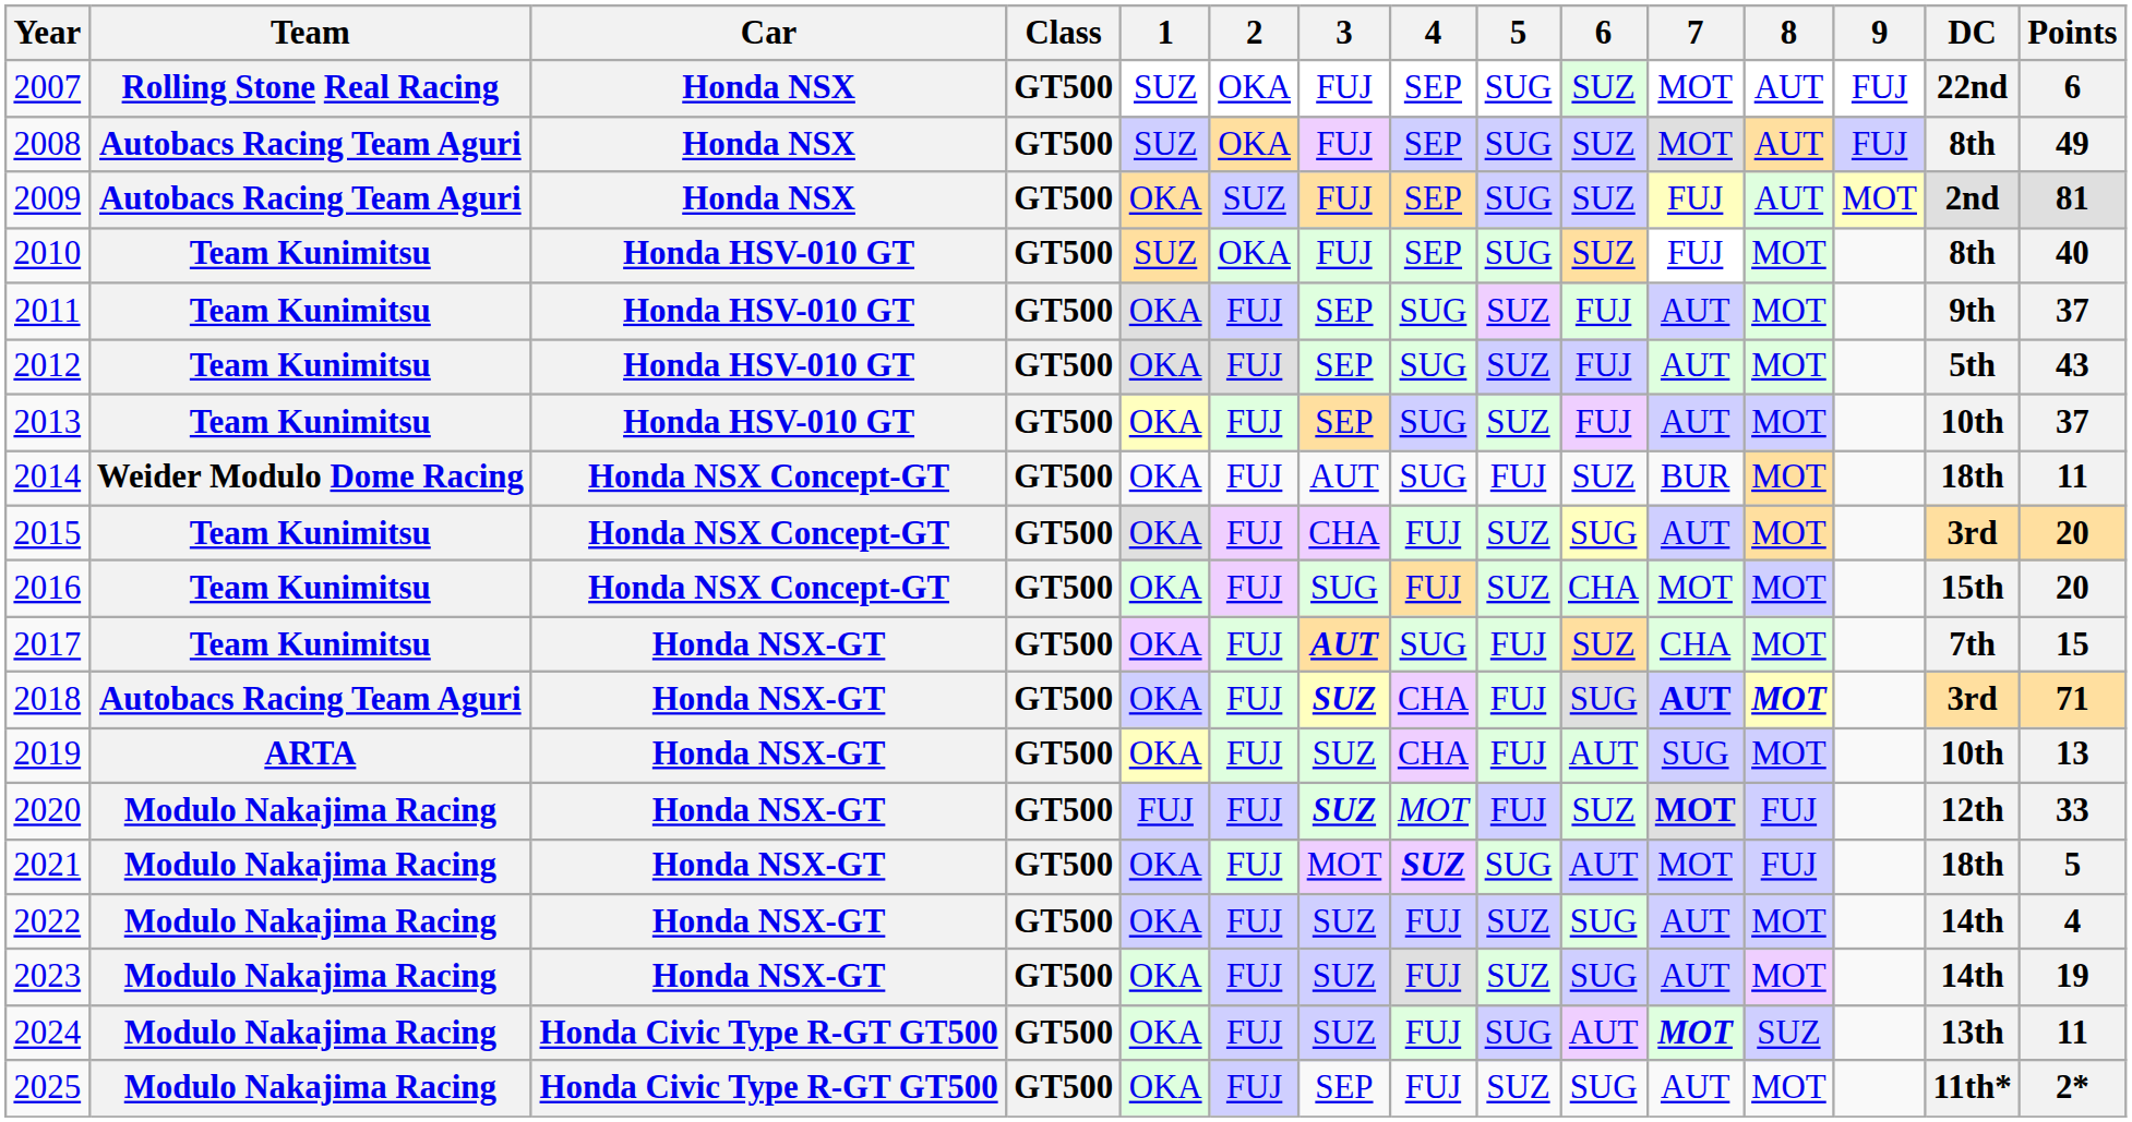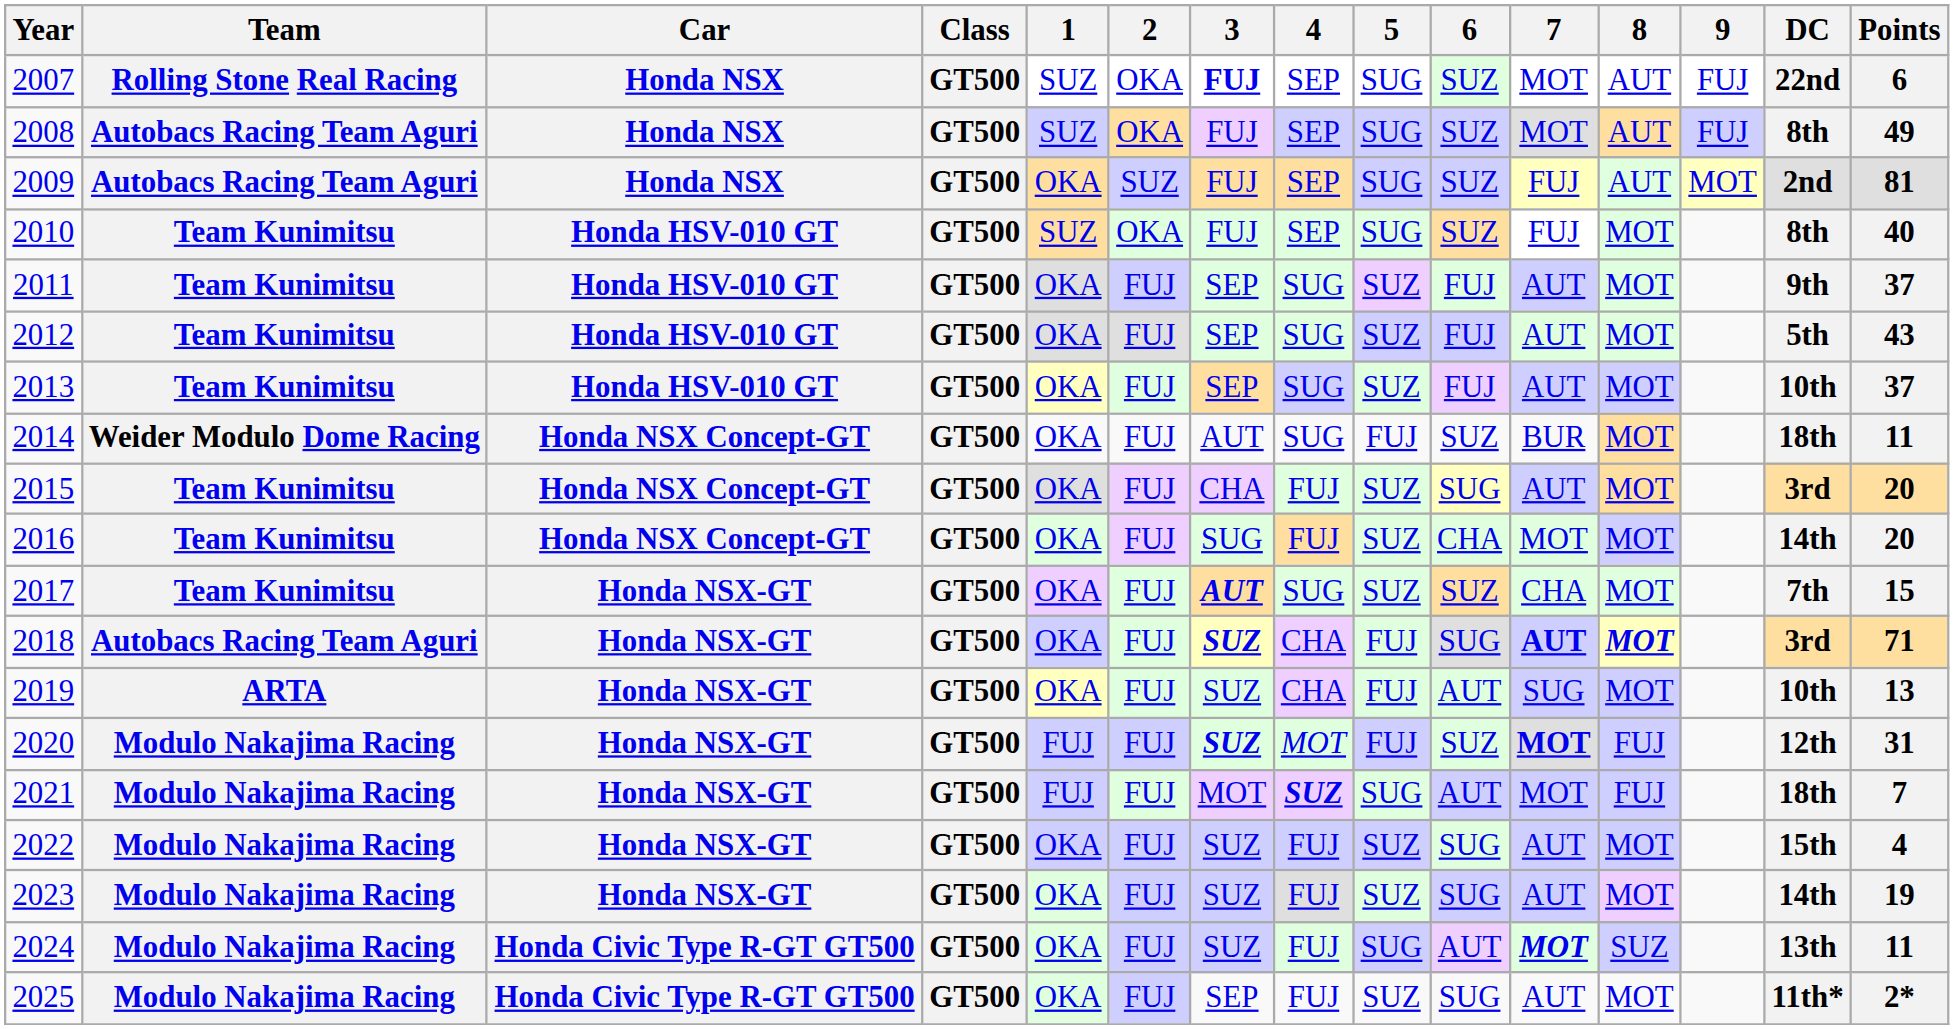2007 | 3: normal -> bold
2016 | DC: 15th -> 14th
2017 | 5: FUJ -> SUZ
2020 | Points: 33 -> 31
2021 | 1: OKA -> FUJ
2021 | Points: 5 -> 7
2022 | DC: 14th -> 15th
